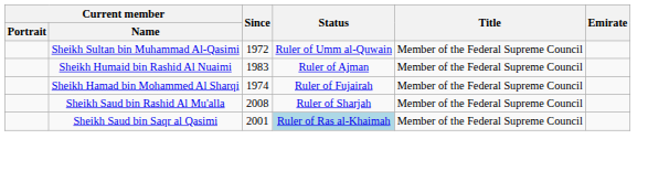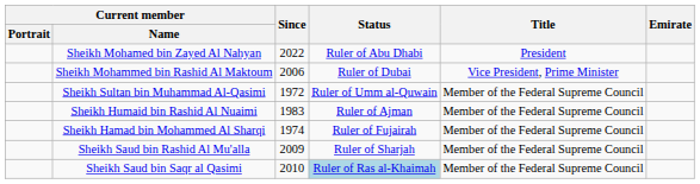+ row: Sheikh Mohamed bin Zayed Al Nahyan | 2022 | Ruler of Abu Dhabi | President
+ row: Sheikh Mohammed bin Rashid Al Maktoum | 2006 | Ruler of Dubai | Vice President, Prime Minister
Sheikh Saud bin Rashid Al Mu'alla | Since: 2008 -> 2009
Sheikh Saud bin Saqr al Qasimi | Since: 2001 -> 2010
